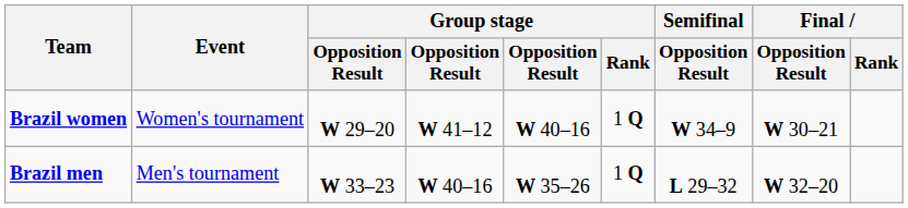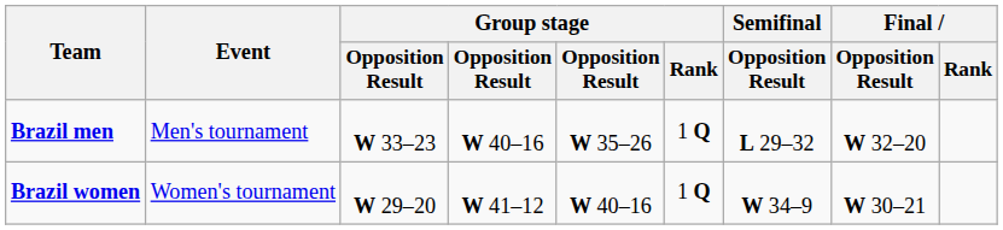rows swapped: Brazil men <-> Brazil women
